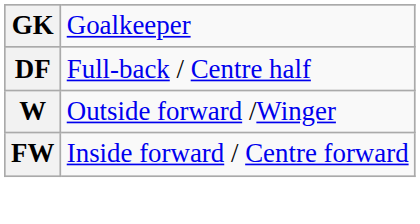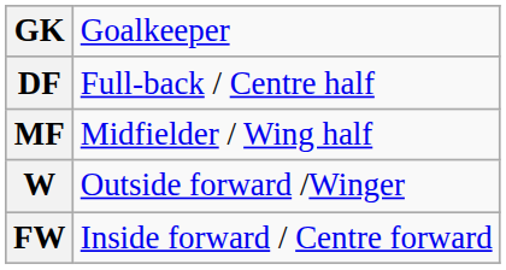+ row: MF | Midfielder / Wing half
